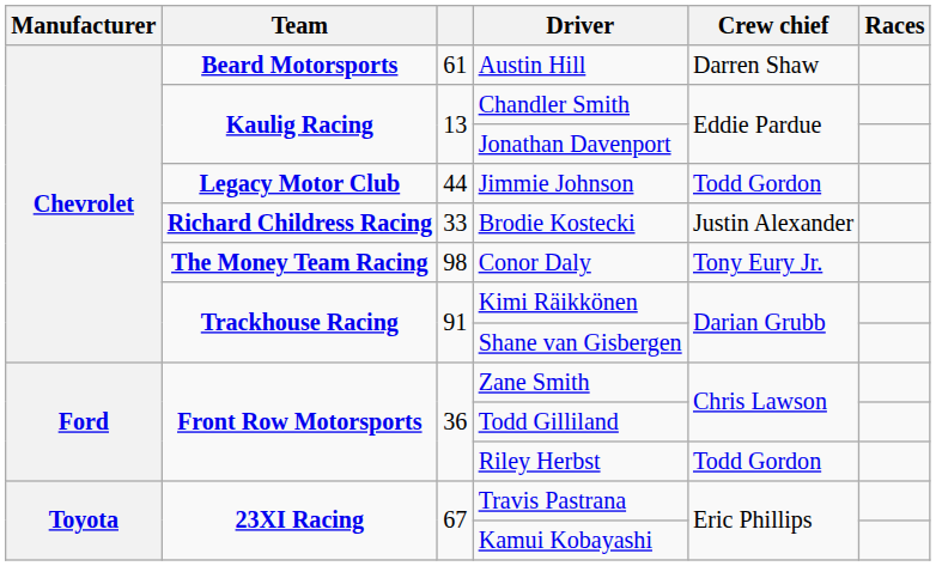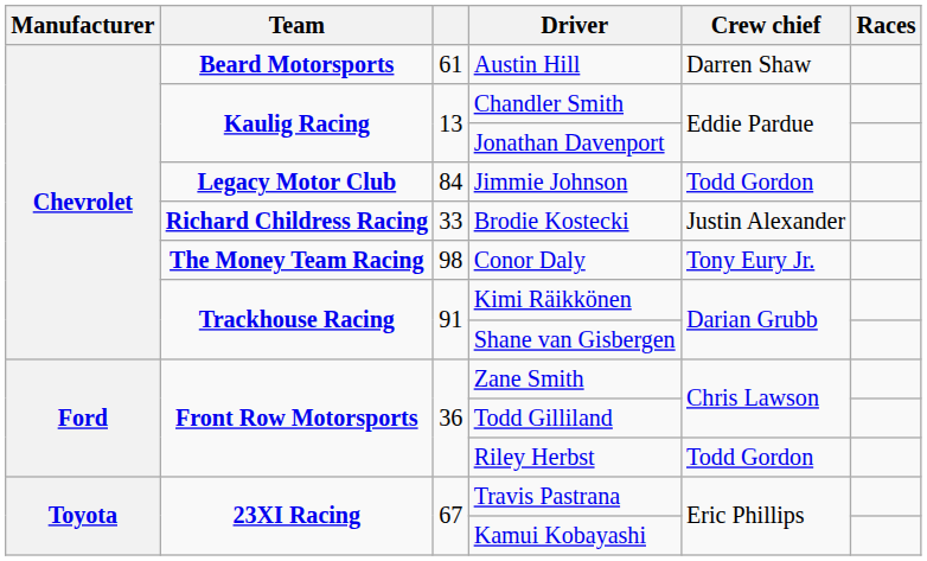Jimmie Johnson | column 3: 44 -> 84
